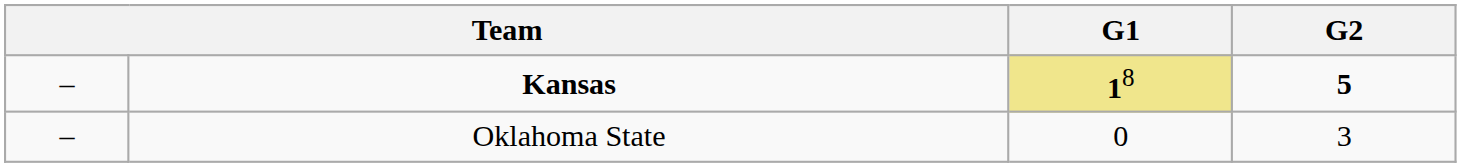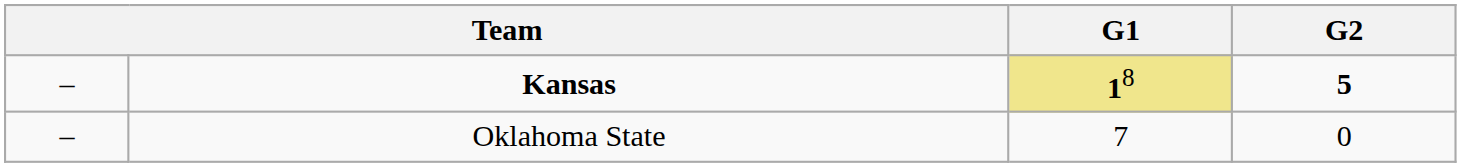Oklahoma State | G1: 0 -> 7
Oklahoma State | G2: 3 -> 0
